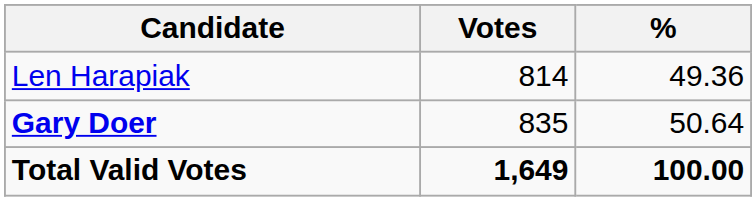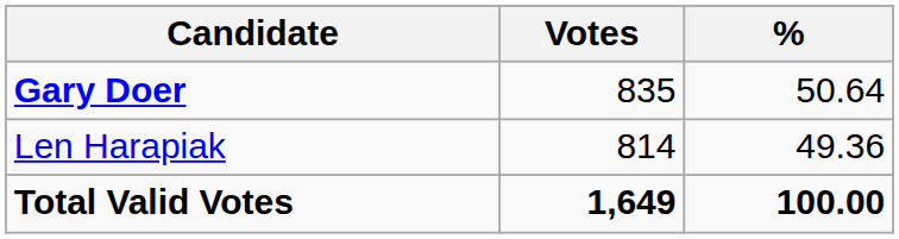rows swapped: Gary Doer <-> Len Harapiak
